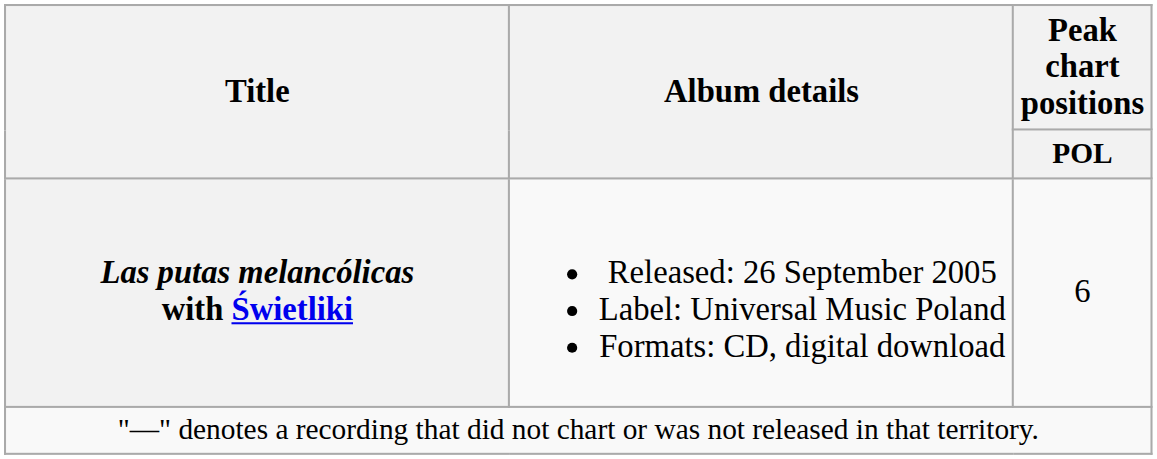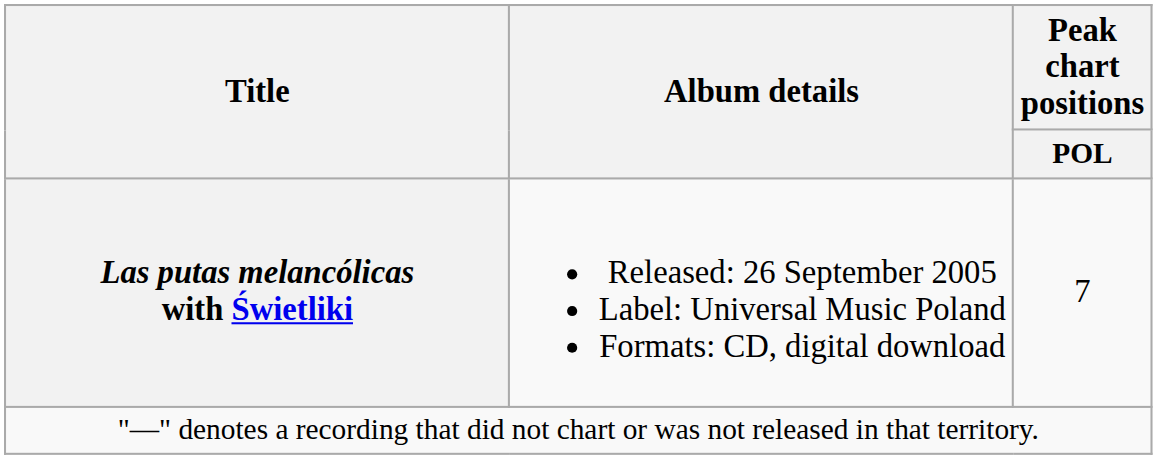Las putas melancólicas with Świetliki | Peak chart positions / POL: 6 -> 7
